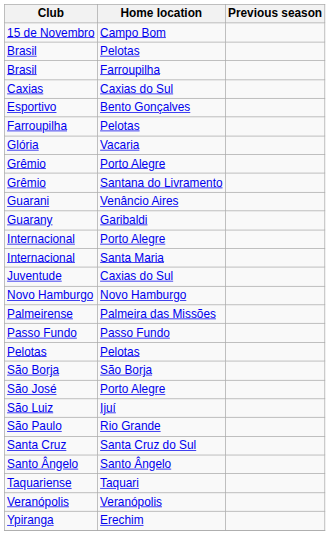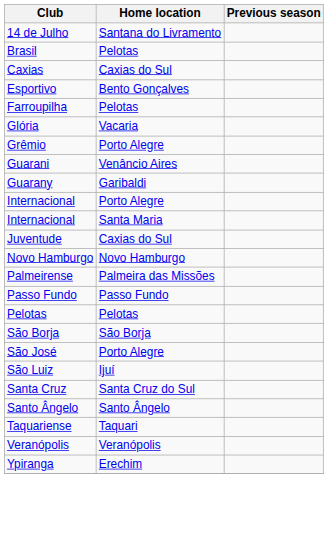+ row: 14 de Julho | Santana do Livramento
- row: 15 de Novembro | Campo Bom
- row: Brasil | Farroupilha
- row: Grêmio | Santana do Livramento
- row: São Paulo | Rio Grande
